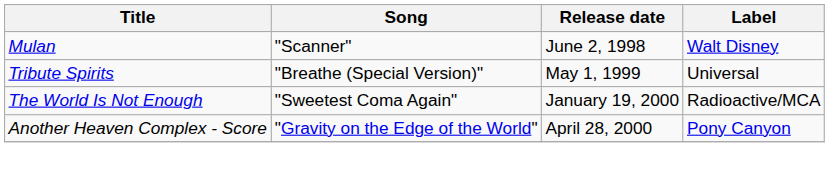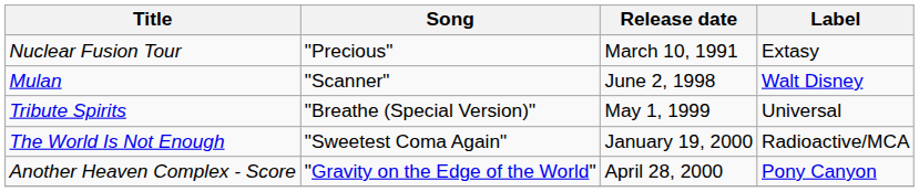+ row: Nuclear Fusion Tour | "Precious" | March 10, 1991 | Extasy
